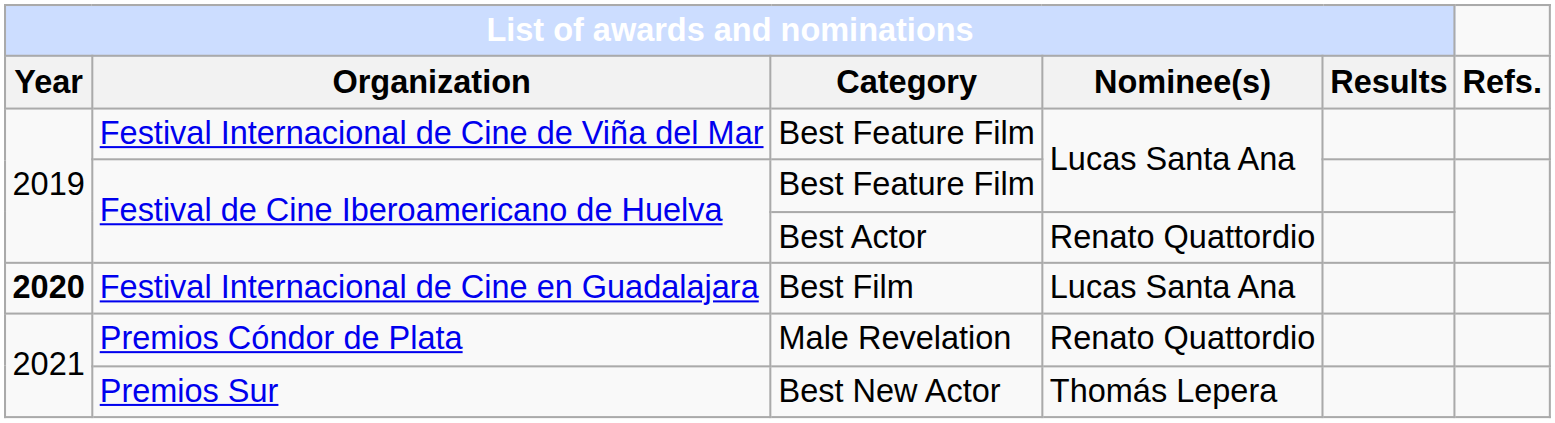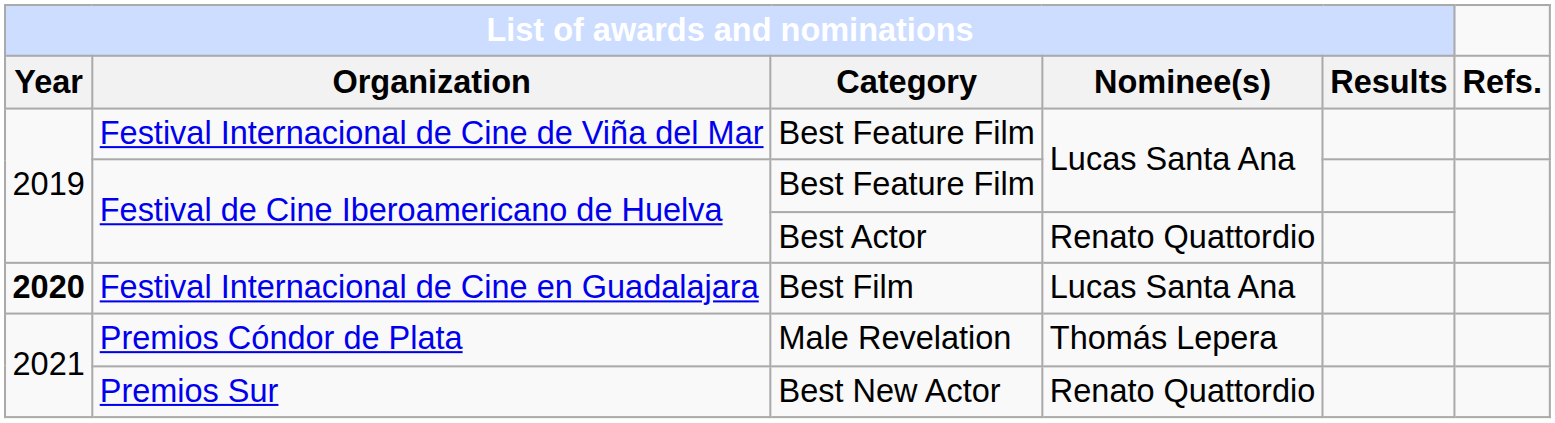Premios Cóndor de Plata | List of awards and nominations / Nominee(s): Renato Quattordio -> Thomás Lepera
Premios Sur | List of awards and nominations / Nominee(s): Thomás Lepera -> Renato Quattordio
